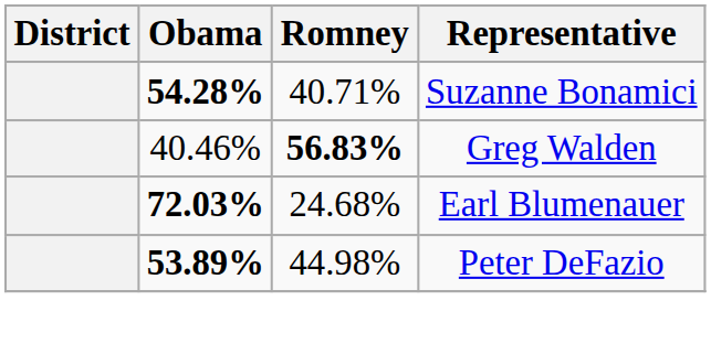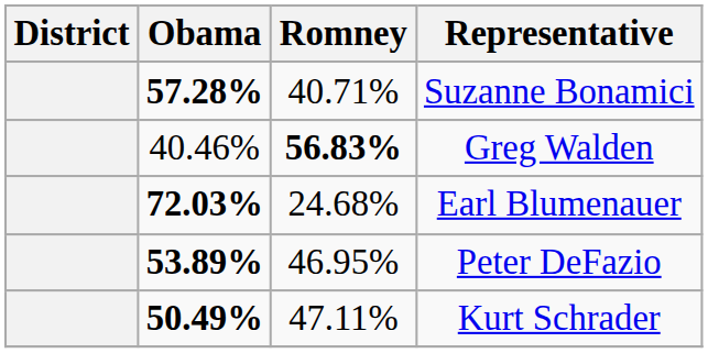Suzanne Bonamici | Obama: 54.28% -> 57.28%
Peter DeFazio | Romney: 44.98% -> 46.95%
+ row: 50.49% | 47.11% | Kurt Schrader
